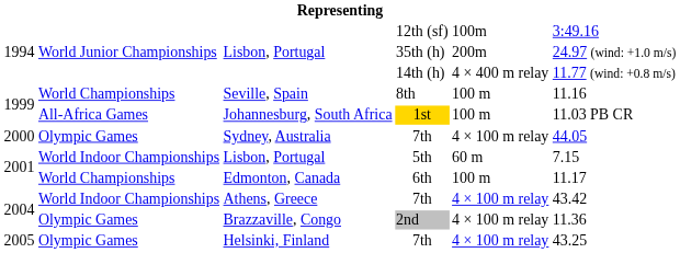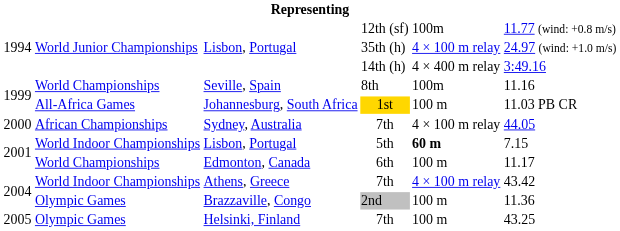12th (sf) | column 6: 3:49.16 -> 11.77 (wind: +0.8 m/s)
35th (h) | column 5: 200m -> 4 × 100 m relay
14th (h) | column 6: 11.77 (wind: +0.8 m/s) -> 3:49.16
8th | column 5: 100 m -> 100m
Sydney, Australia / 7th | column 2: Olympic Games -> African Championships
5th | column 5: normal -> bold
2nd | column 5: 4 × 100 m relay -> 100 m
Helsinki, Finland / 7th | column 5: 4 × 100 m relay -> 100 m
